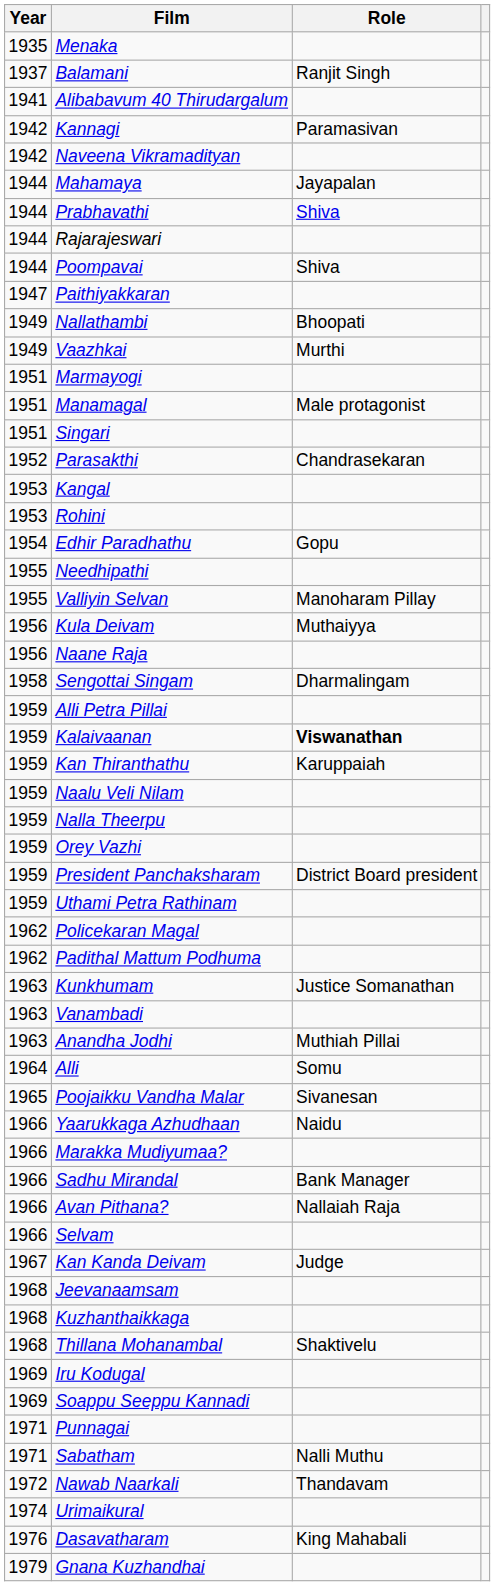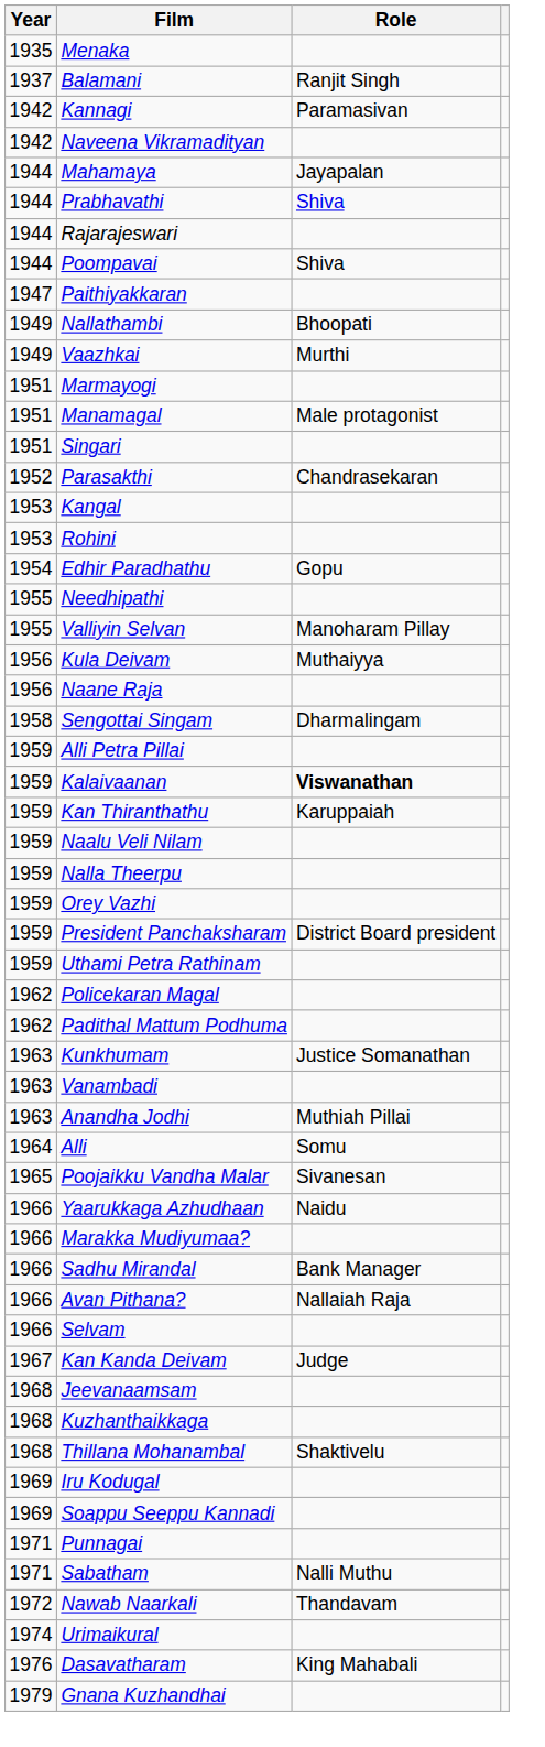- row: 1941 | Alibabavum 40 Thirudargalum
